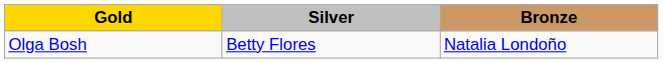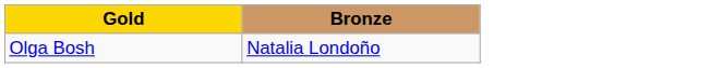- column: Silver | Betty Flores
